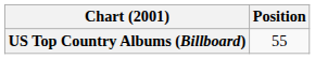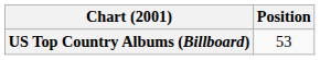US Top Country Albums (Billboard) | Position: 55 -> 53
